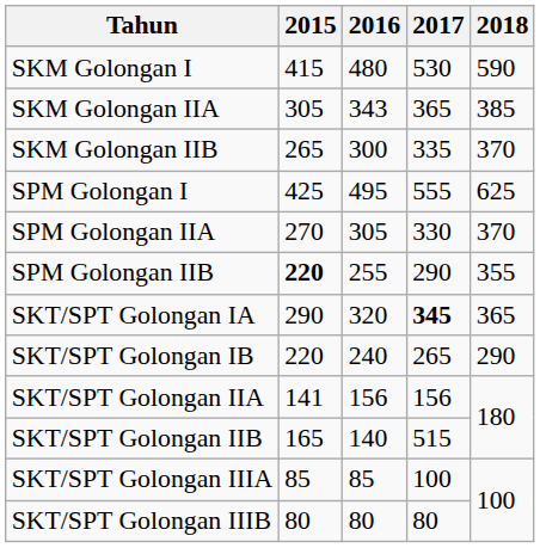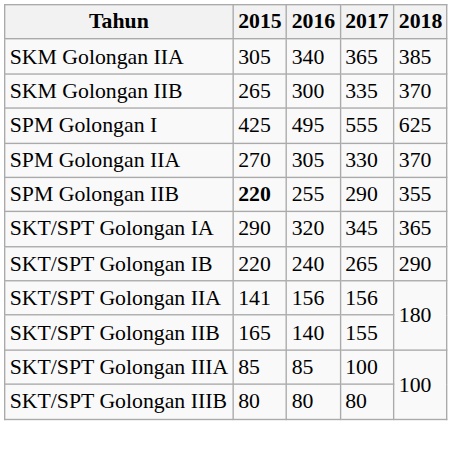- row: SKM Golongan I | 415 | 480 | 530 | 590
SKM Golongan IIA | 2016: 343 -> 340
SKT/SPT Golongan IA | 2017: bold -> normal
SKT/SPT Golongan IIB | 2017: 515 -> 155
